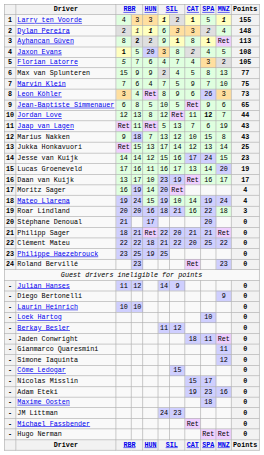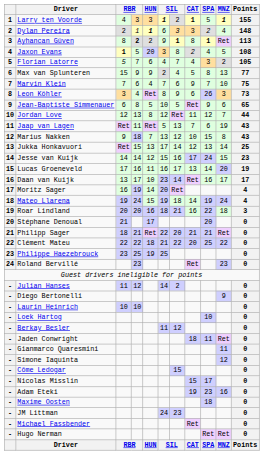Marvin Klein | column 7: 5 -> 6
Jordan Love | SPA: bold -> normal
Daan van Kuijk | column 7: 19 -> 14
Mateo Llarena | column 7: 10 -> 18
Julian Hanses | column 7: 9 -> 2
